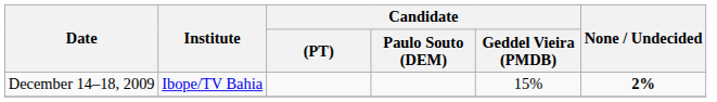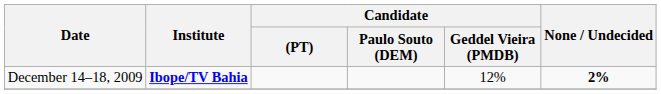December 14–18, 2009 | Institute: normal -> bold
December 14–18, 2009 | Candidate / Geddel Vieira (PMDB): 15% -> 12%
